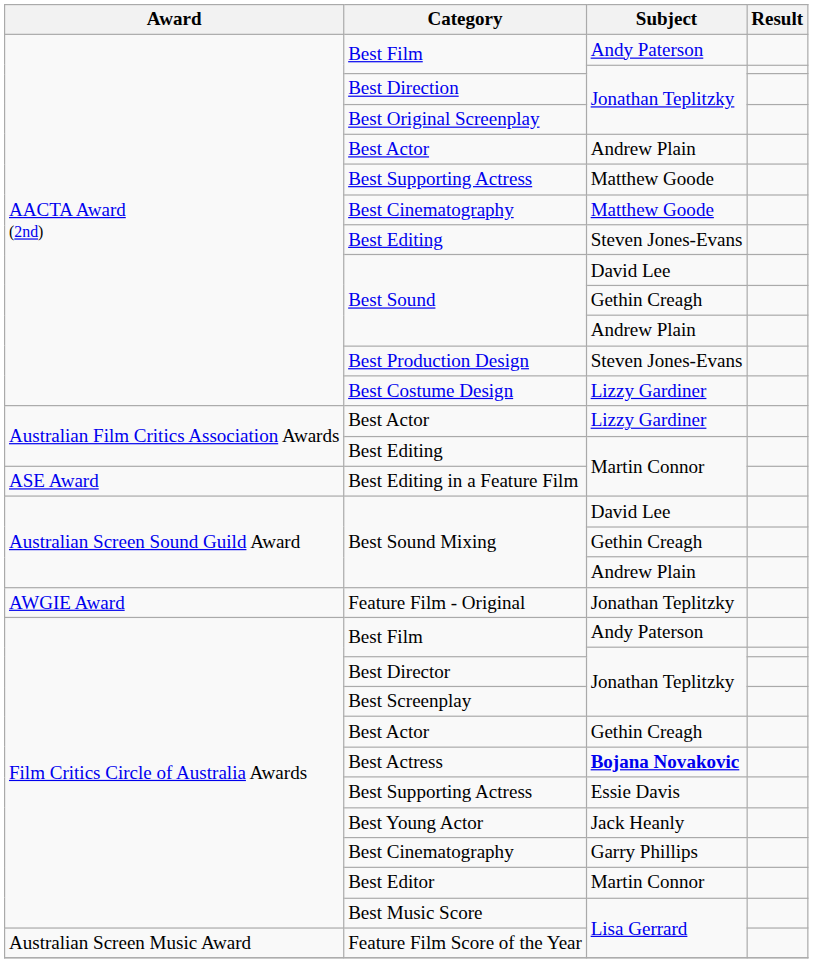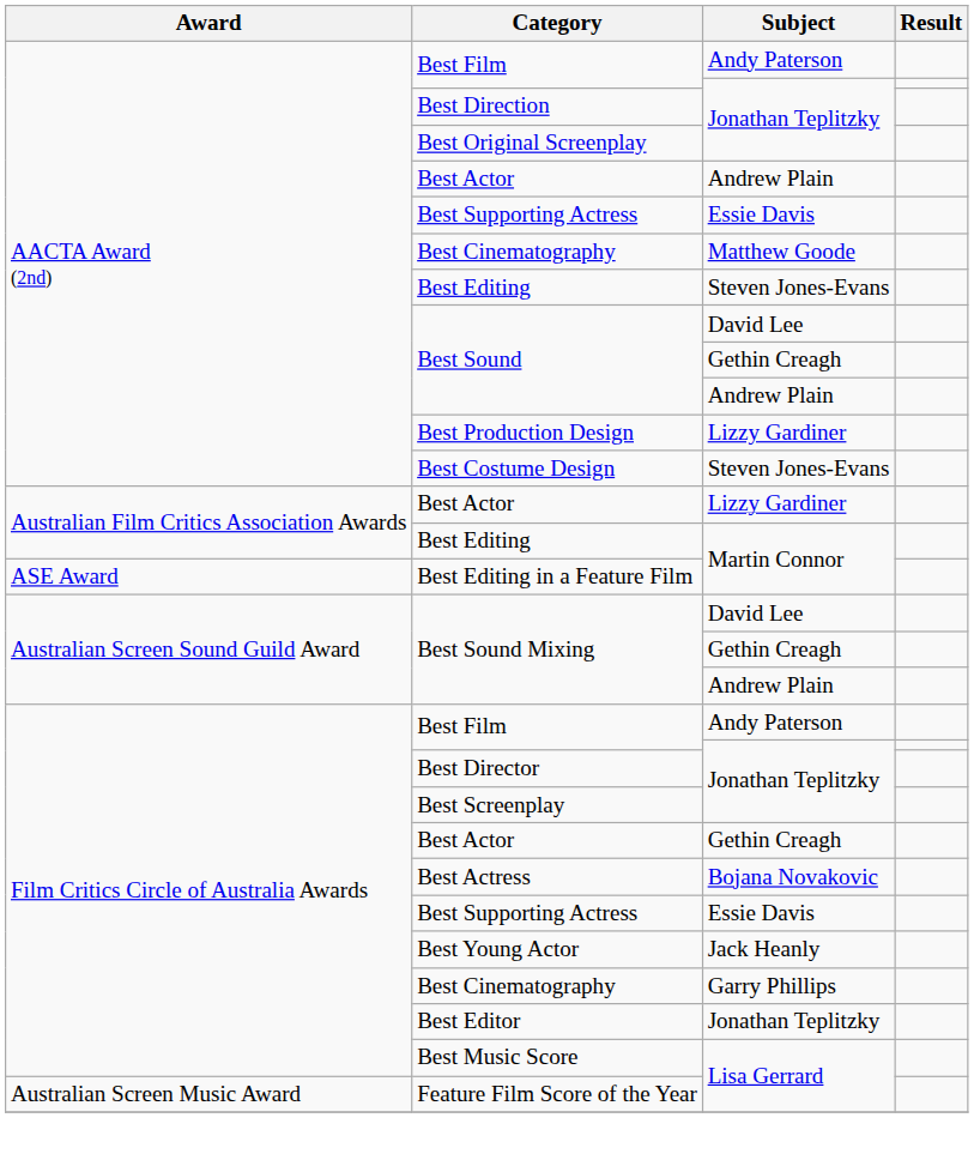AACTA Award (2nd) / Best Supporting Actress | Subject: Matthew Goode -> Essie Davis
Best Production Design | Subject: Steven Jones-Evans -> Lizzy Gardiner
Best Costume Design | Subject: Lizzy Gardiner -> Steven Jones-Evans
- row: AWGIE Award | Feature Film - Original | Jonathan Teplitzky
Best Actress | Subject: bold -> normal
Best Editor | Subject: Martin Connor -> Jonathan Teplitzky
